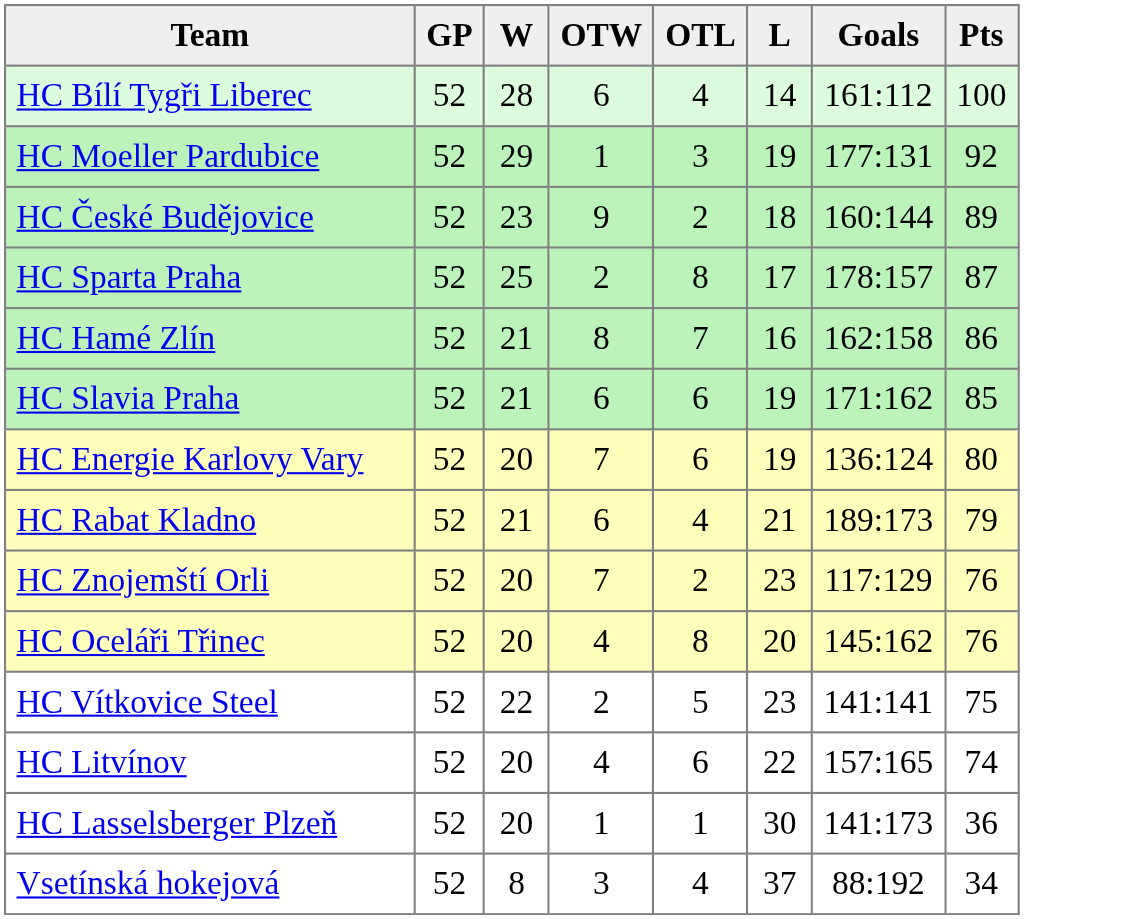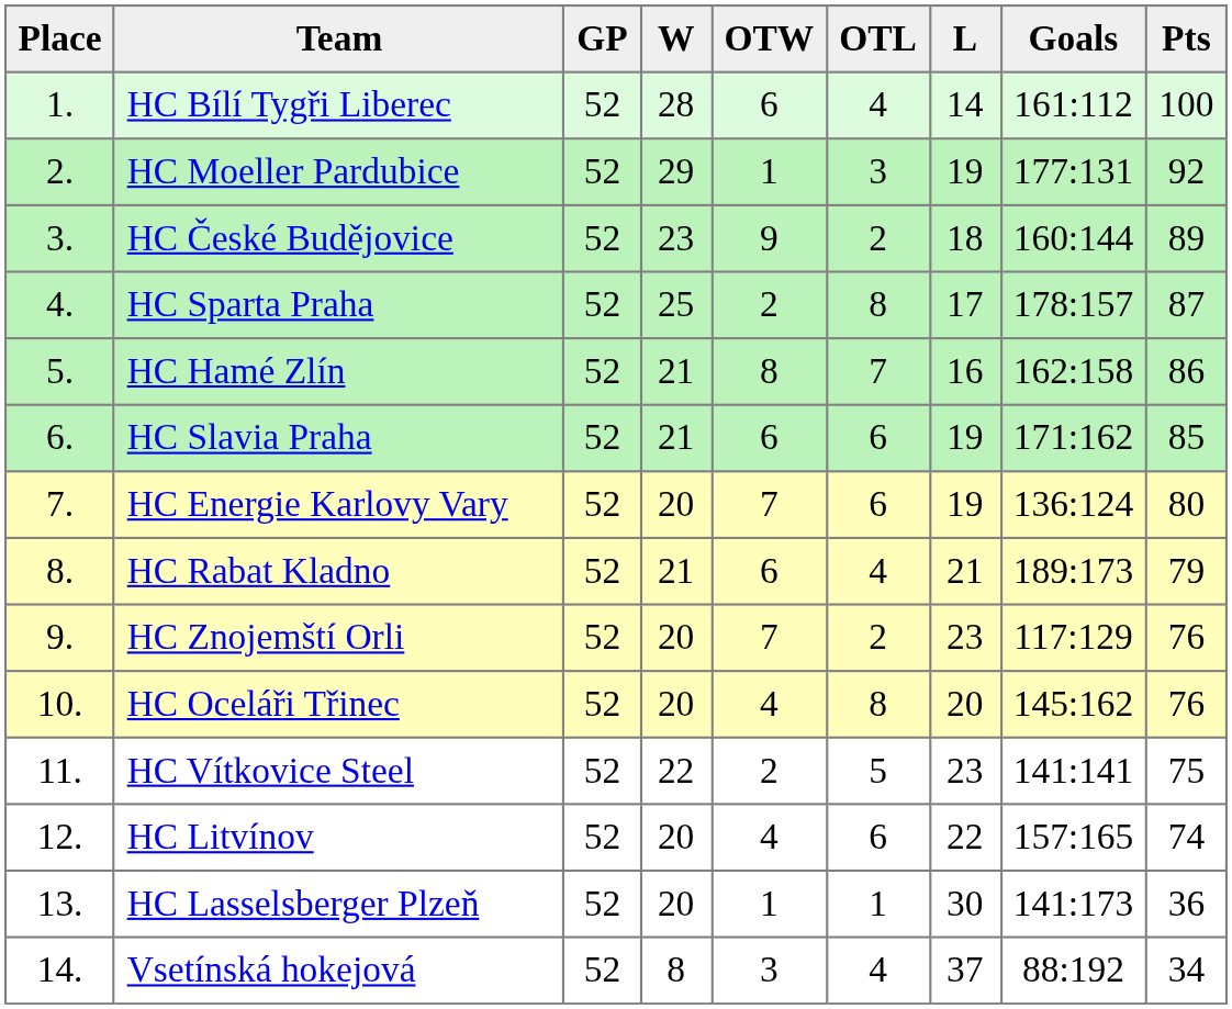+ column: Place | 1. | 2. | 3. | 4. | 5. | 6. | 7. | 8. | 9. | 10. | 11. | 12. | 13. | 14.
